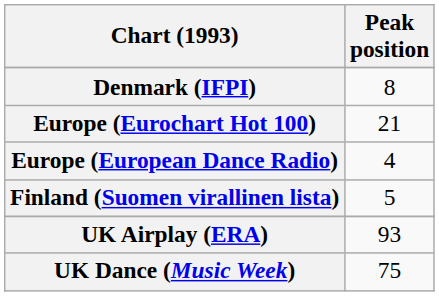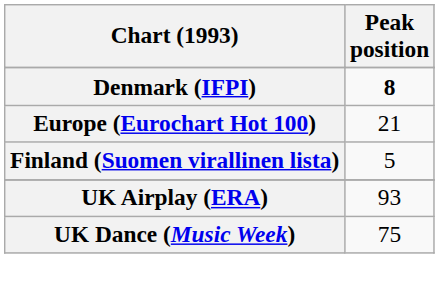Denmark (IFPI) | Peak position: normal -> bold
- row: Europe (European Dance Radio) | 4
